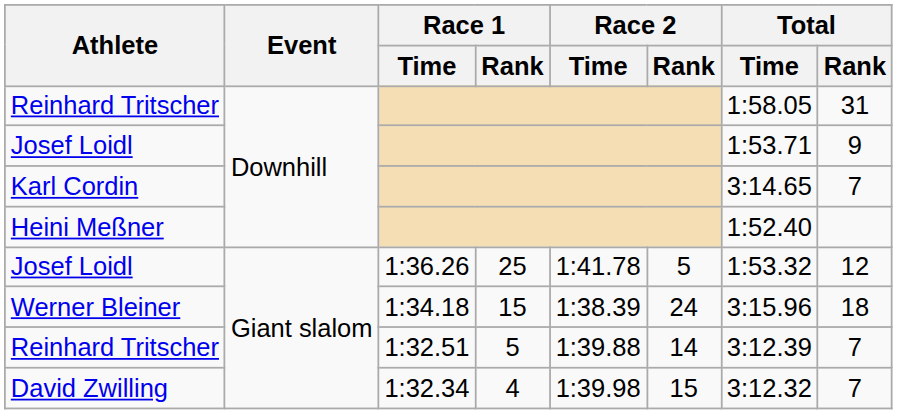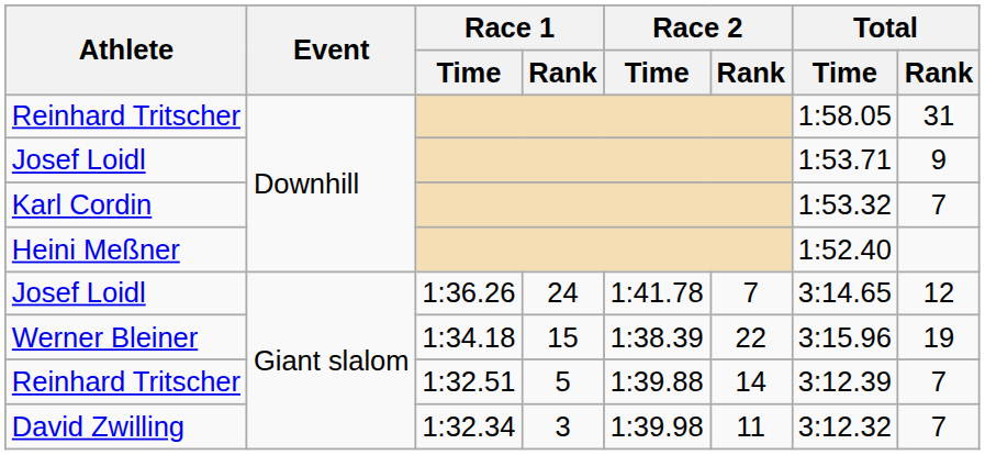Karl Cordin | Total / Time: 3:14.65 -> 1:53.32
Josef Loidl / 1:36.26 | Race 1 / Rank: 25 -> 24
Josef Loidl / 1:36.26 | Race 2 / Rank: 5 -> 7
Josef Loidl / 1:36.26 | Total / Time: 1:53.32 -> 3:14.65
Werner Bleiner | Race 2 / Rank: 24 -> 22
Werner Bleiner | Total / Rank: 18 -> 19
David Zwilling | Race 1 / Rank: 4 -> 3
David Zwilling | Race 2 / Rank: 15 -> 11
